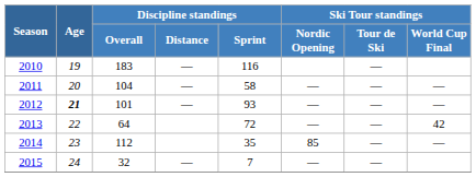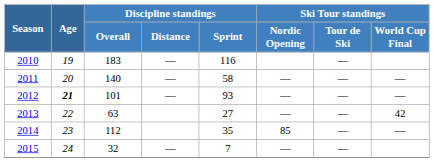2011 | Discipline standings / Overall: 104 -> 140
2013 | Discipline standings / Overall: 64 -> 63
2013 | Discipline standings / Sprint: 72 -> 27
